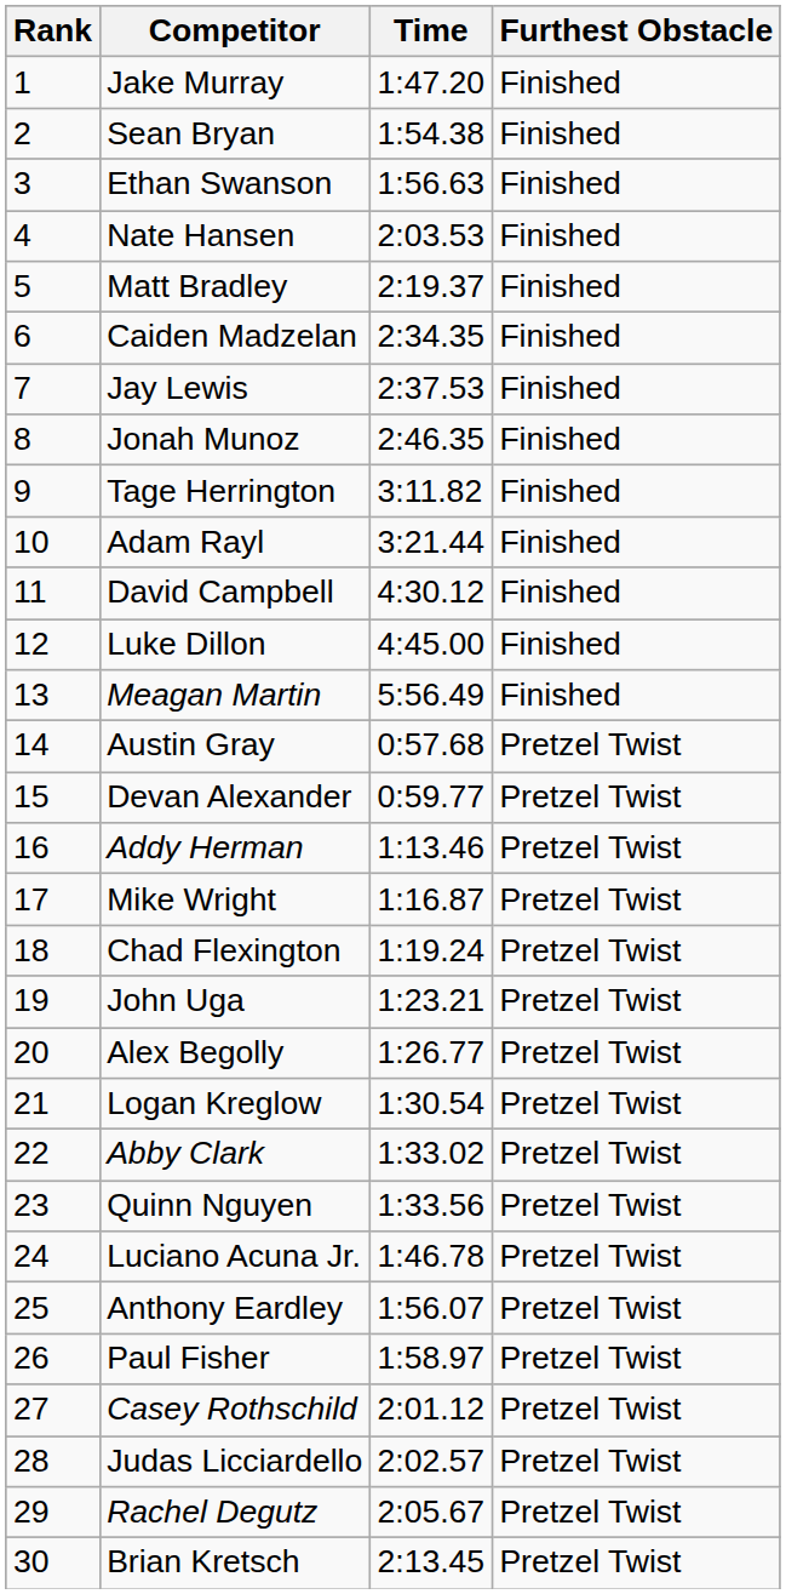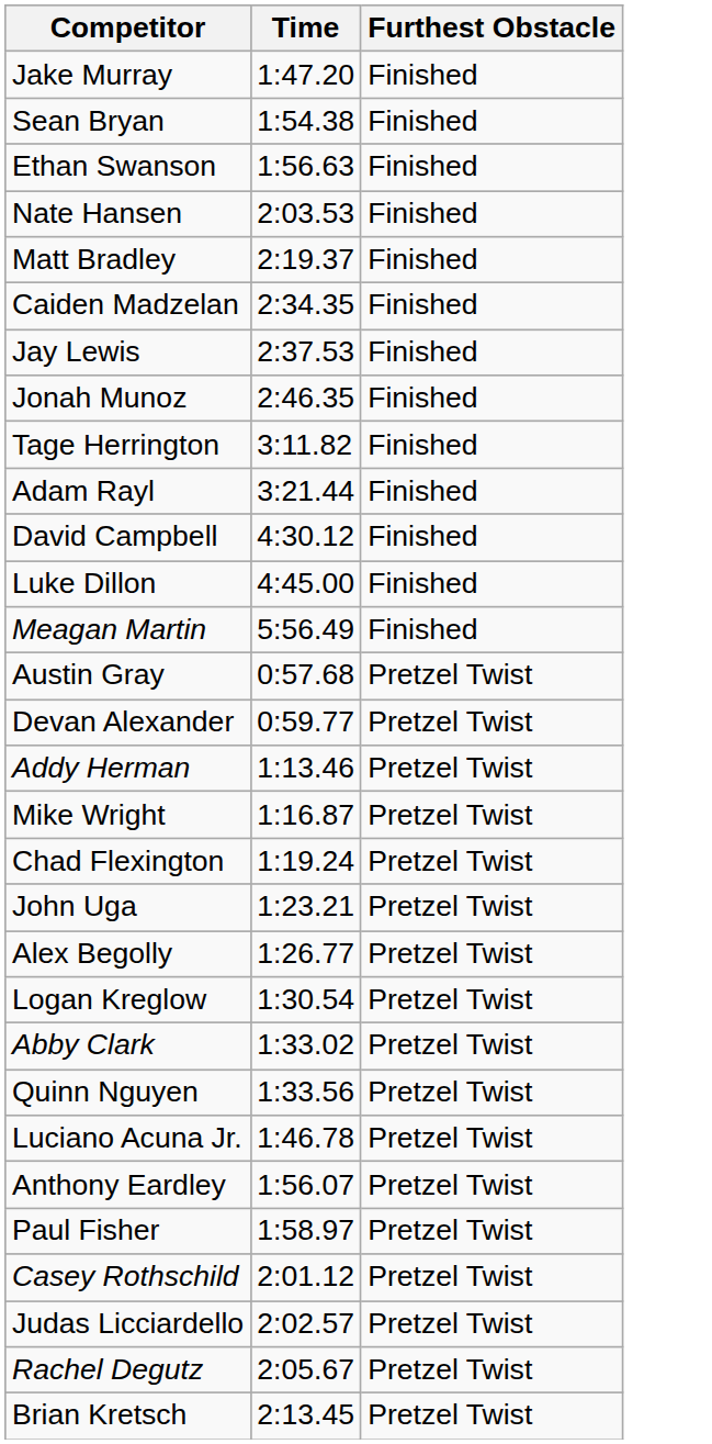- column: Rank | 1 | 2 | 3 | 4 | 5 | 6 | 7 | 8 | 9 | 10 | 11 | 12 | 13 | 14 | 15 | 16 | 17 | 18 | 19 | 20 | 21 | 22 | 23 | 24 | 25 | 26 | 27 | 28 | 29 | 30
